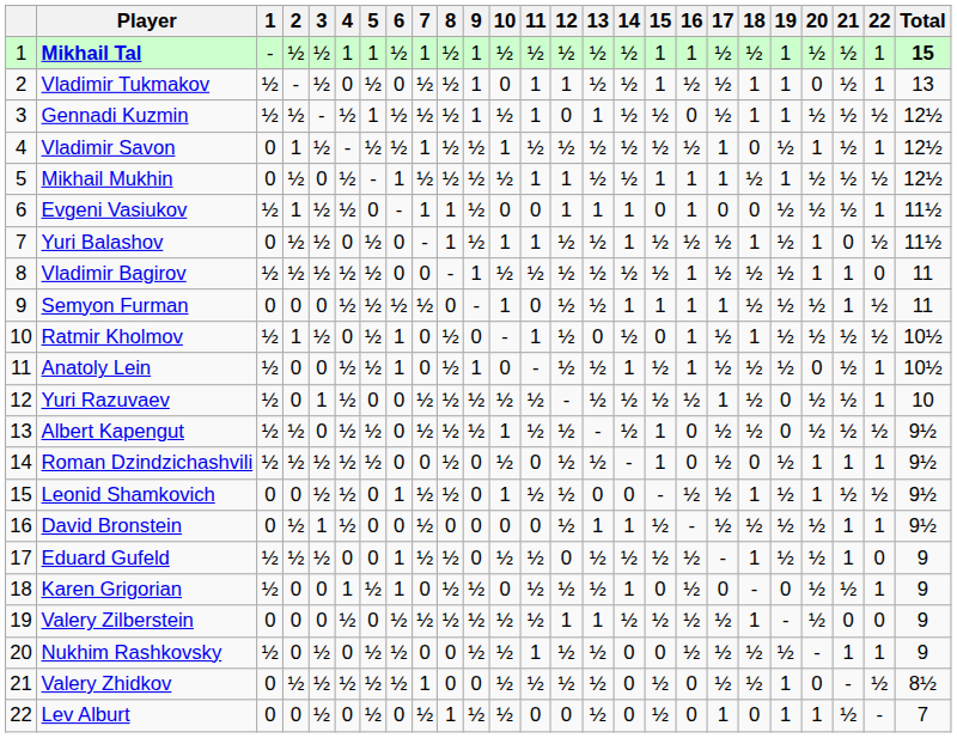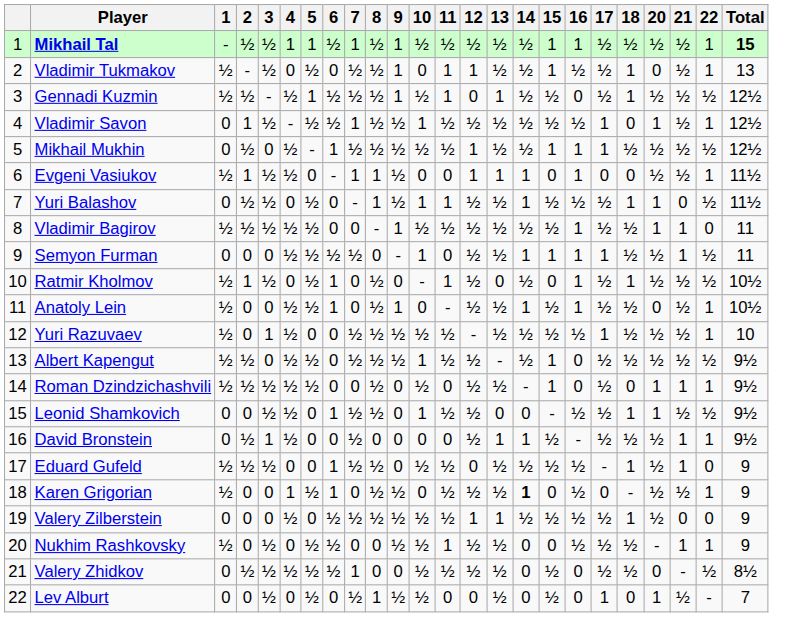- column: 19 | 1 | 1 | 1 | ½ | 1 | ½ | ½ | ½ | ½ | ½ | ½ | 0 | 0 | ½ | ½ | ½ | ½ | 0 | - | ½ | 1 | 1
Mikhail Mukhin | 11: 1 -> ½
Karen Grigorian | 14: normal -> bold
